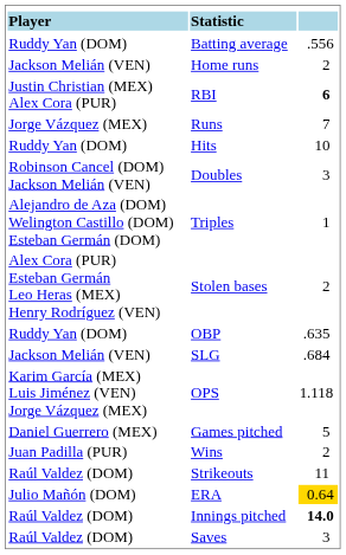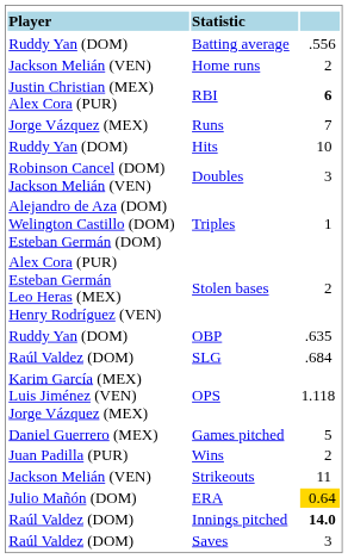SLG | column 1: Jackson Melián (VEN) -> Raúl Valdez (DOM)
Strikeouts | column 1: Raúl Valdez (DOM) -> Jackson Melián (VEN)
